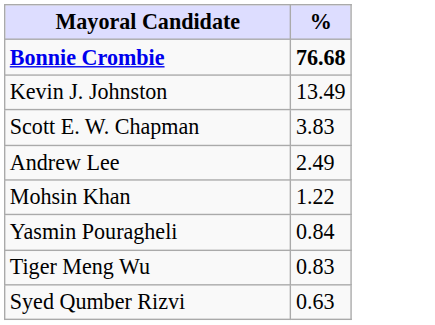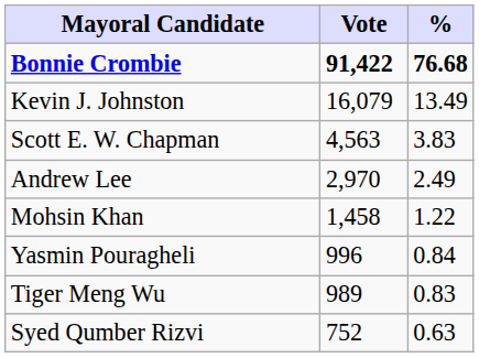+ column: Vote | 91,422 | 16,079 | 4,563 | 2,970 | 1,458 | 996 | 989 | 752
